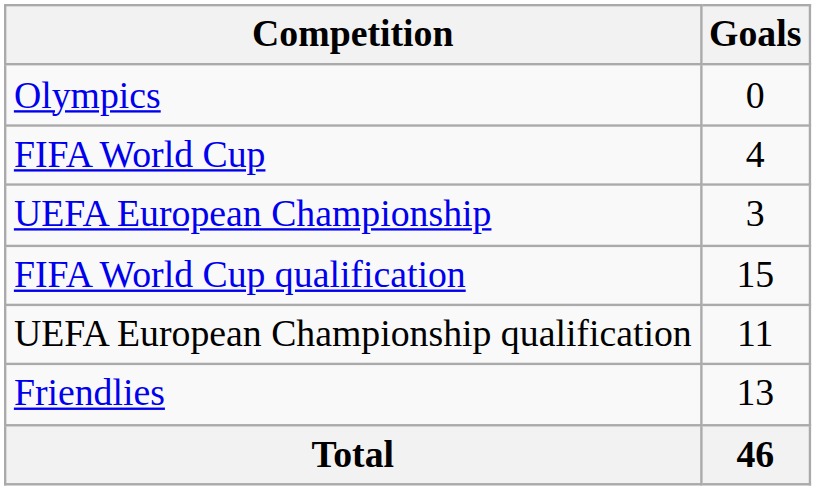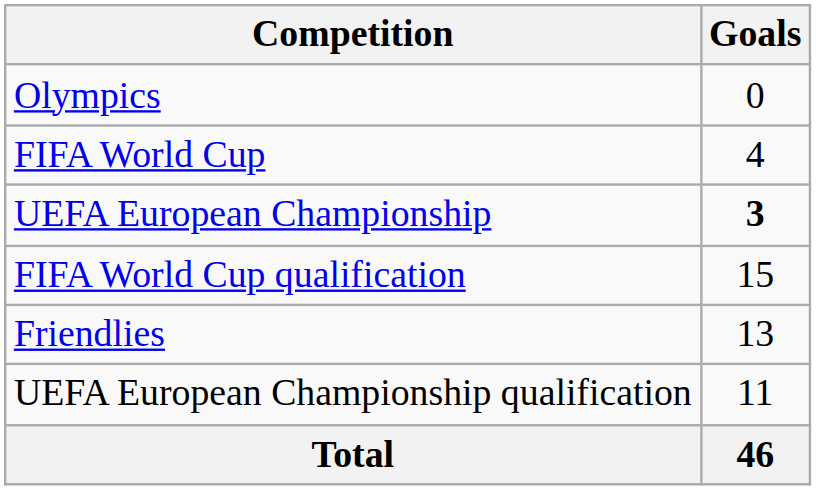UEFA European Championship | Goals: normal -> bold
rows swapped: UEFA European Championship qualification <-> Friendlies
